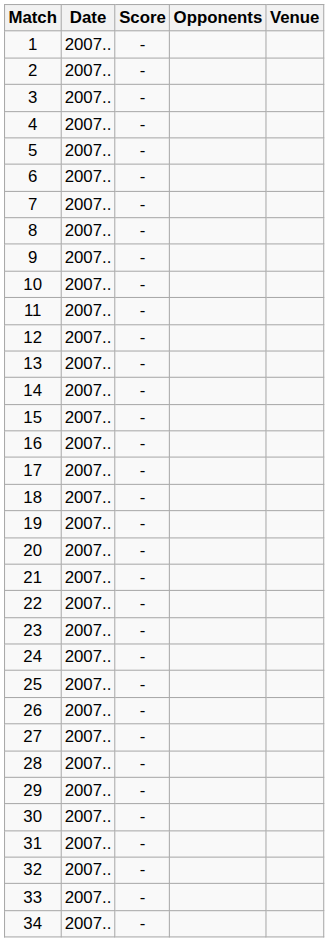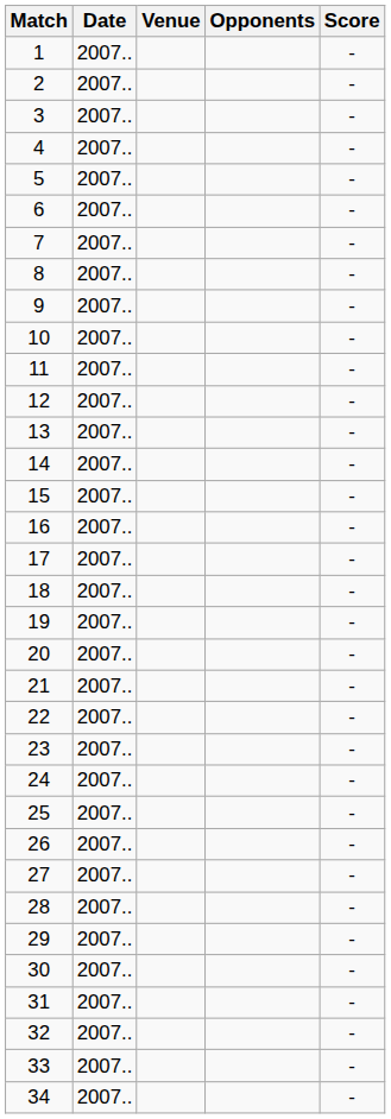columns swapped: Venue <-> Score
